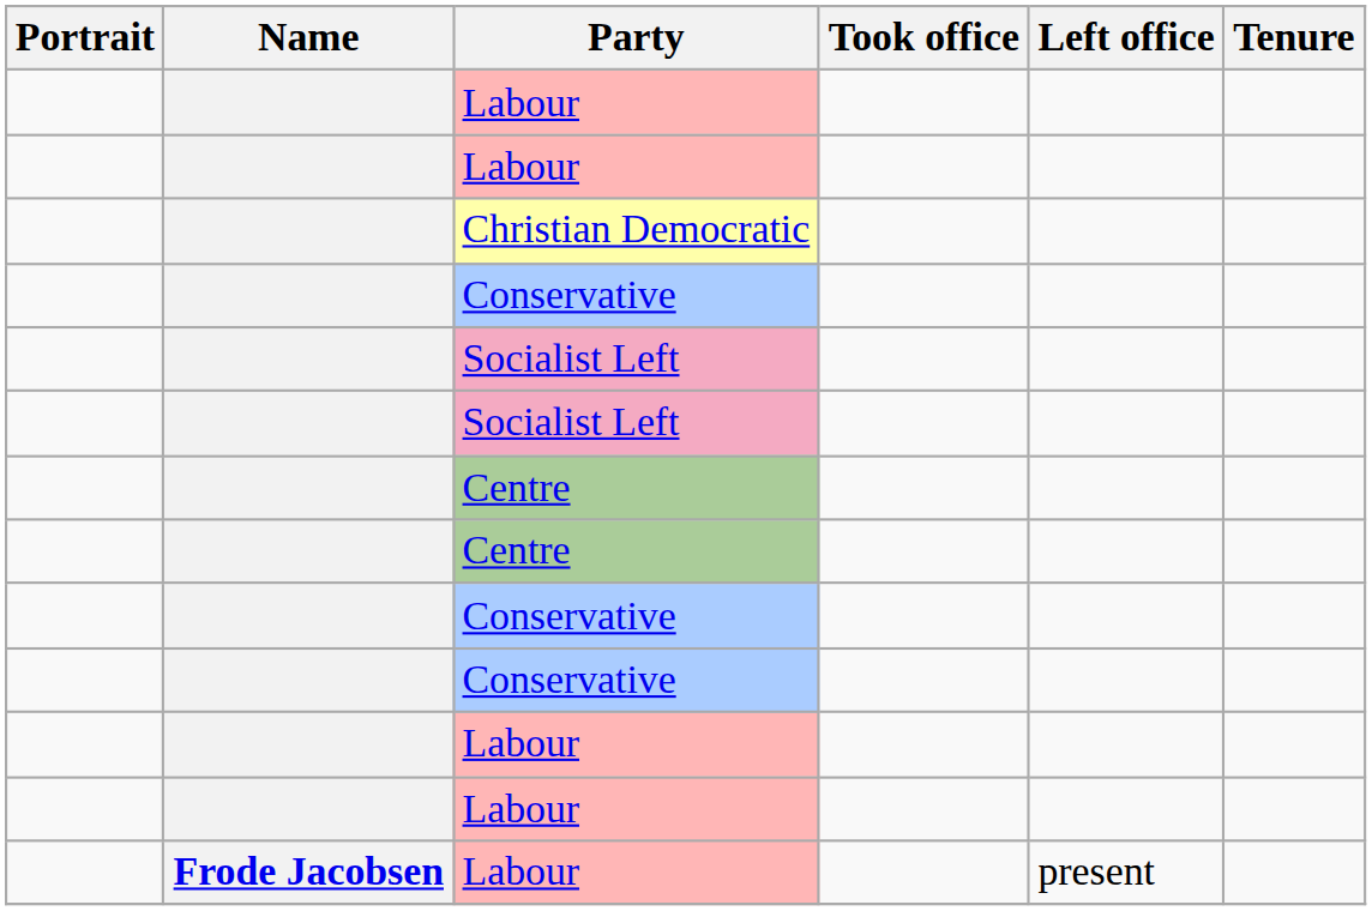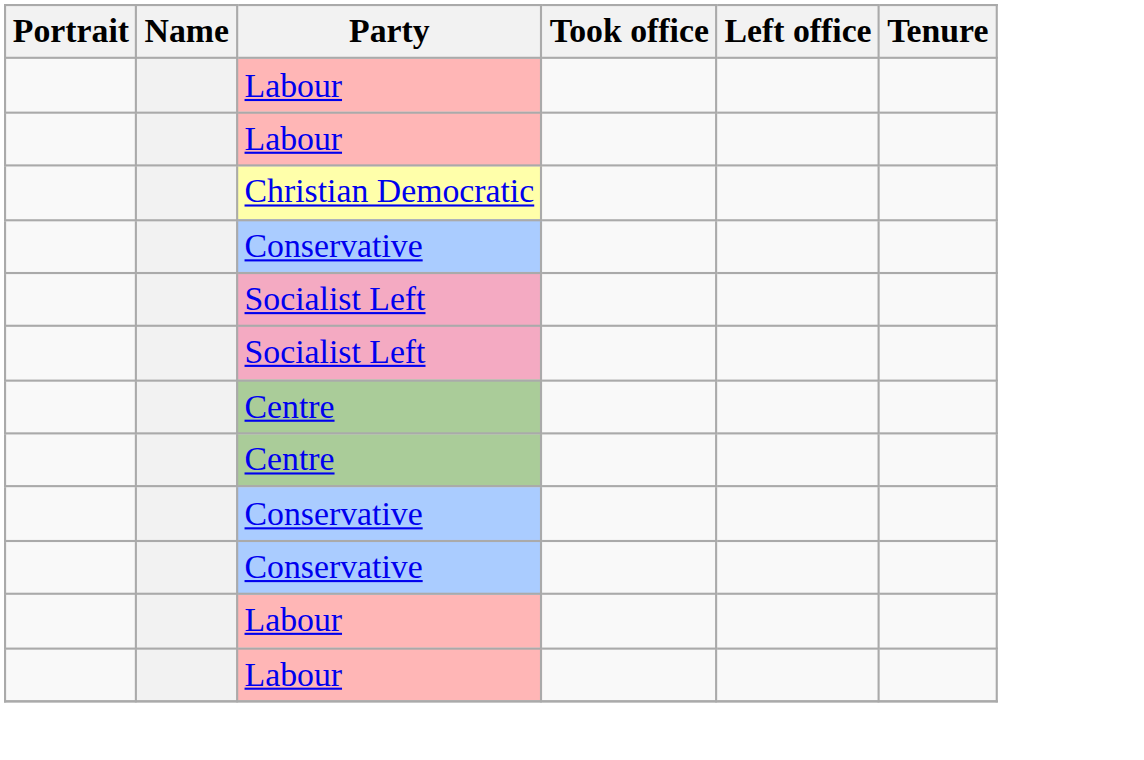- row: Frode Jacobsen | Labour | present
